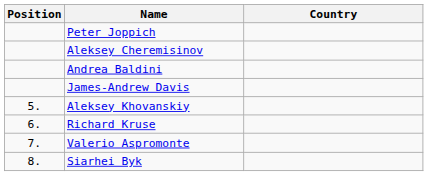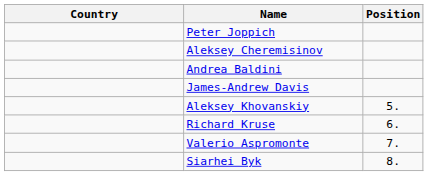columns swapped: Position <-> Country
